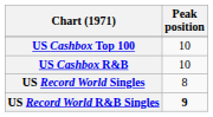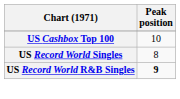- row: US Cashbox R&B | 10
